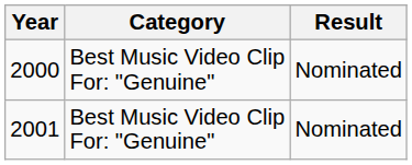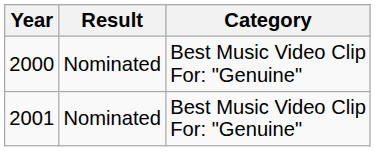columns swapped: Result <-> Category
